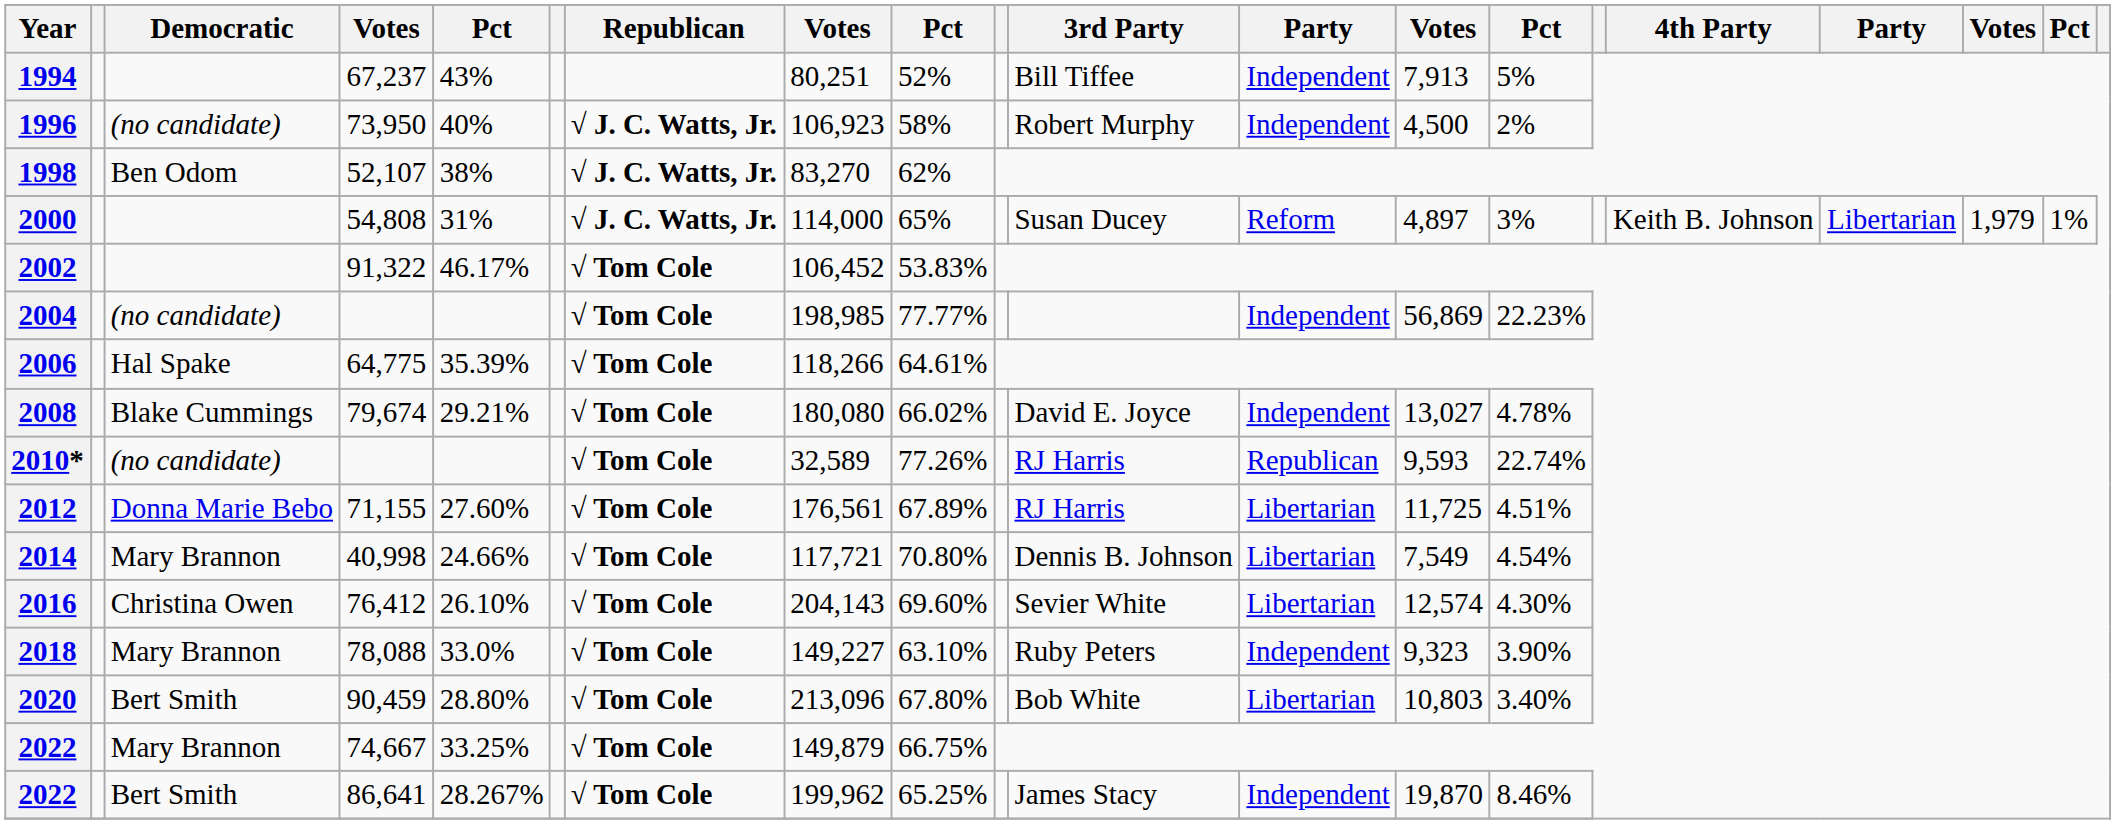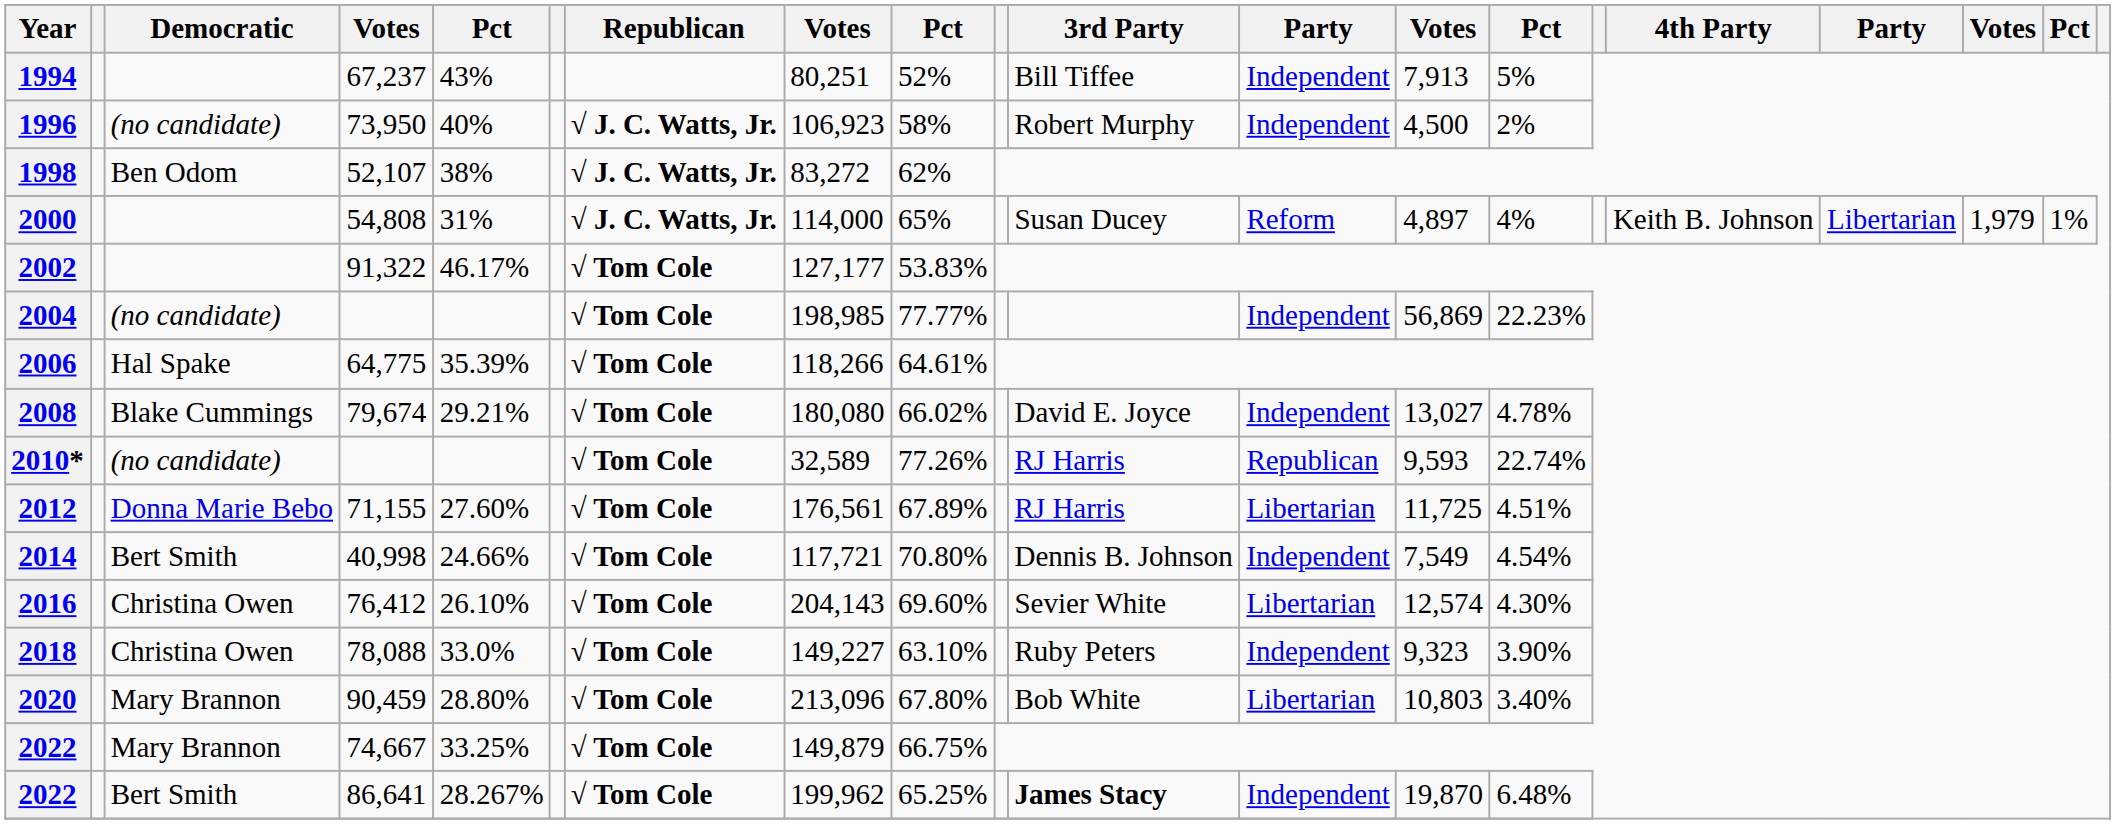1998 | column 8: 83,270 -> 83,272
2000 | column 14: 3% -> 4%
2002 | column 8: 106,452 -> 127,177
2014 | Democratic: Mary Brannon -> Bert Smith
2014 | column 12: Libertarian -> Independent
2018 | Democratic: Mary Brannon -> Christina Owen
2020 | Democratic: Bert Smith -> Mary Brannon
2022 / 86,641 | 3rd Party: normal -> bold
2022 / 86,641 | column 14: 8.46% -> 6.48%
